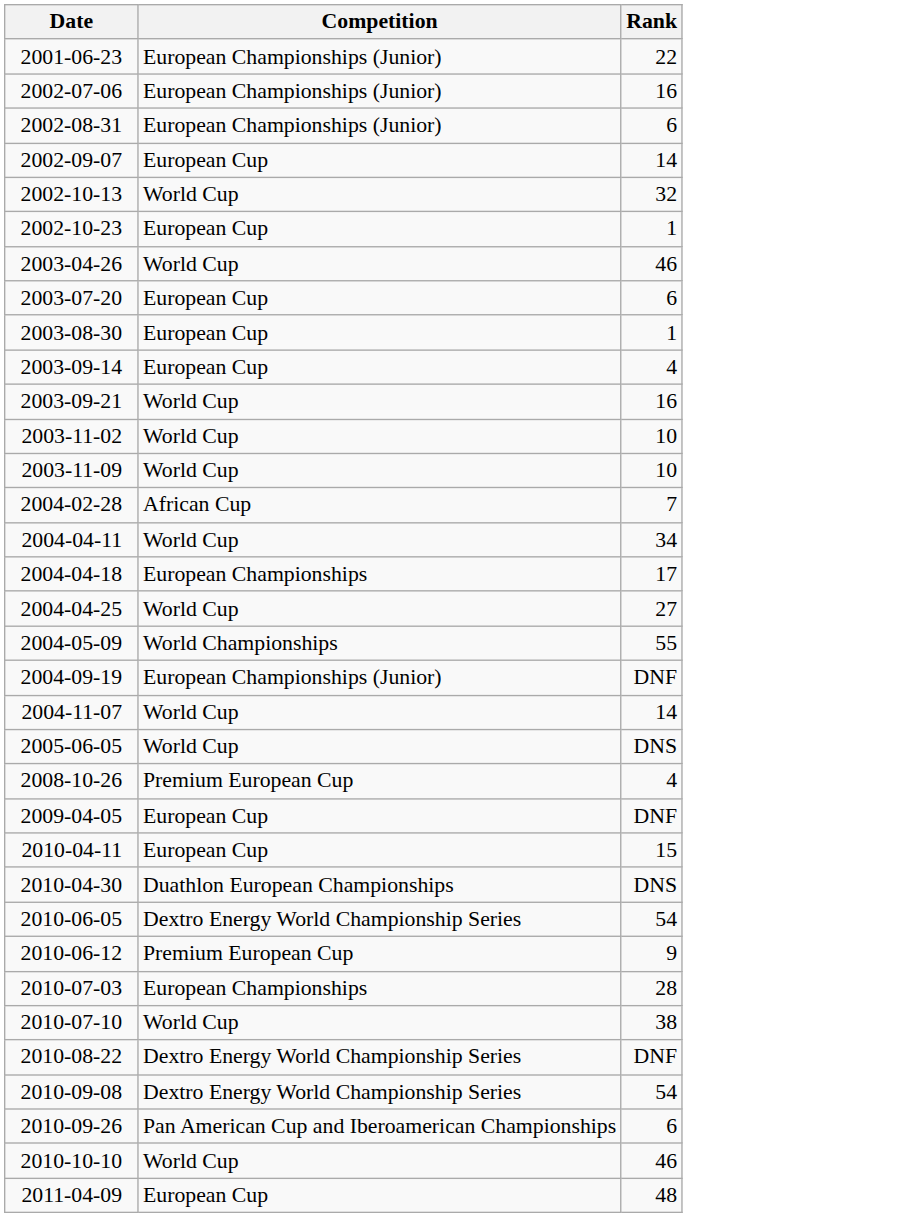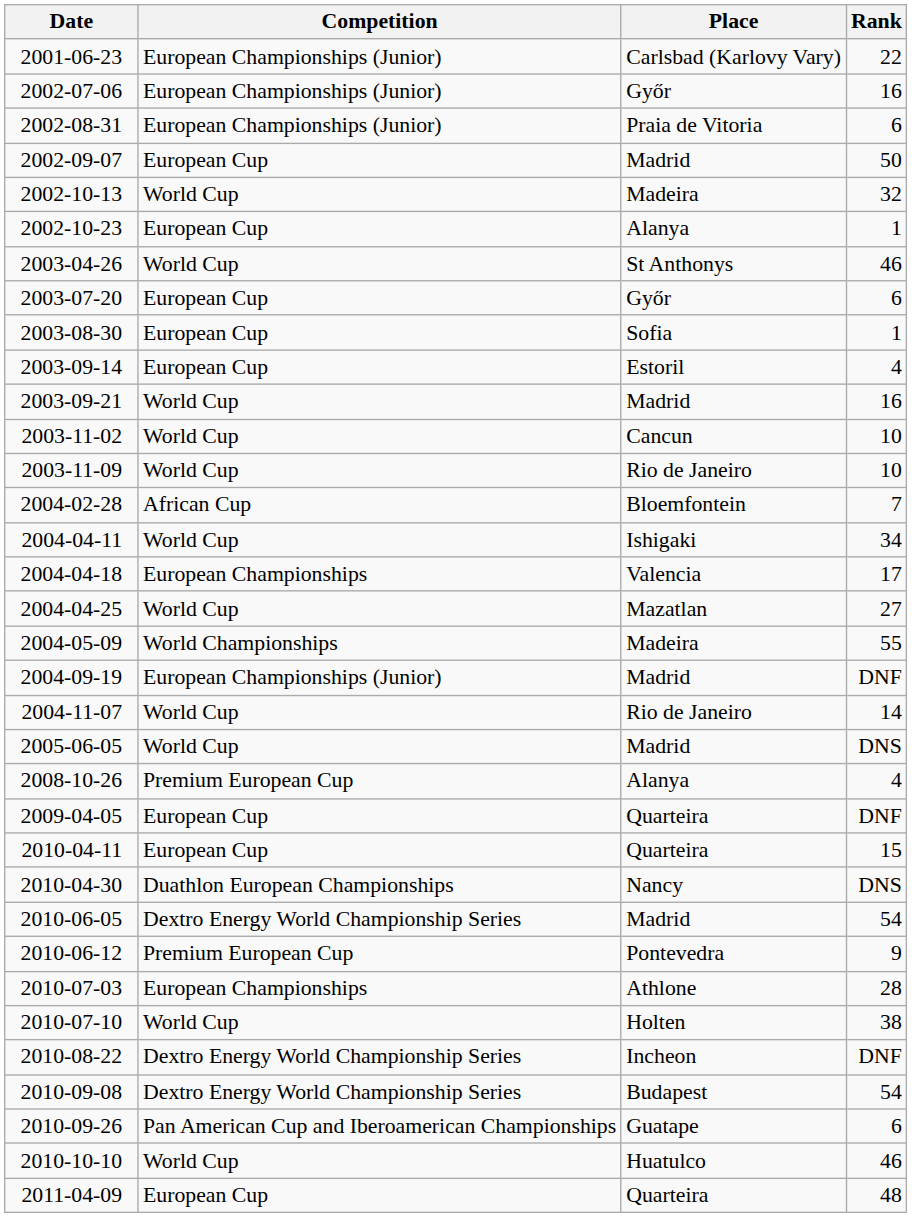+ column: Place | Carlsbad (Karlovy Vary) | Győr | Praia de Vitoria | Madrid | Madeira | Alanya | St Anthonys | Győr | Sofia | Estoril | Madrid | Cancun | Rio de Janeiro | Bloemfontein | Ishigaki | Valencia | Mazatlan | Madeira | Madrid | Rio de Janeiro | Madrid | Alanya | Quarteira | Quarteira | Nancy | Madrid | Pontevedra | Athlone | Holten | Incheon | Budapest | Guatape | Huatulco | Quarteira
2002-09-07 | Rank: 14 -> 50
